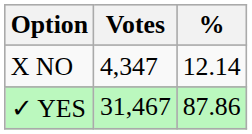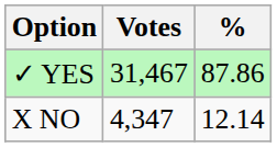rows swapped: ✓ YES <-> X NO
